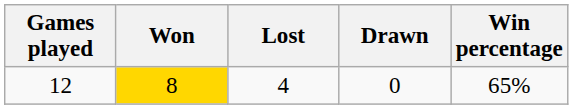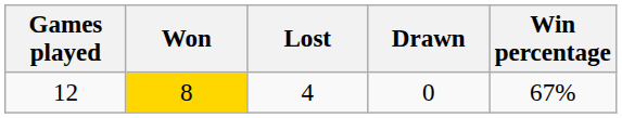12 | Win percentage: 65% -> 67%
